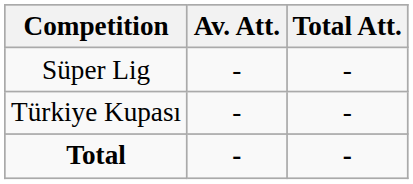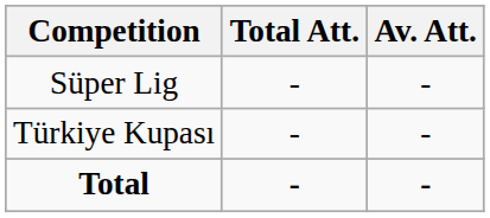columns swapped: Av. Att. <-> Total Att.
